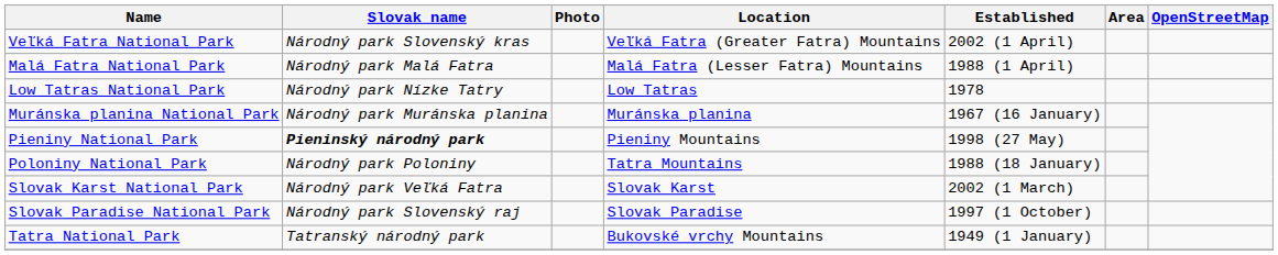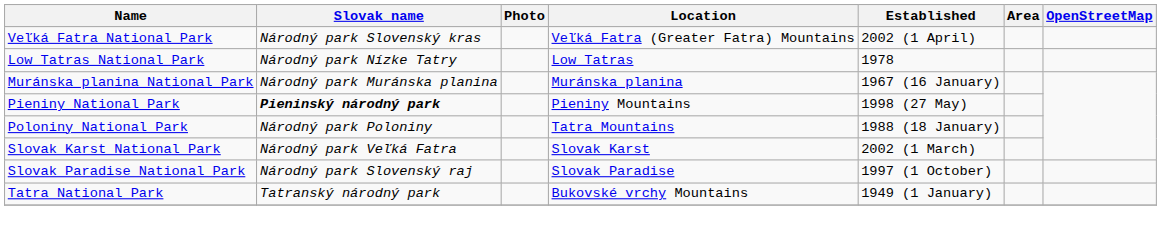- row: Malá Fatra National Park | Národný park Malá Fatra | Malá Fatra (Lesser Fatra) Mountains | 1988 (1 April)
